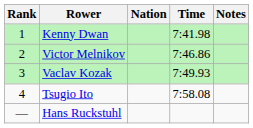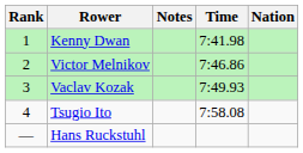columns swapped: Nation <-> Notes
